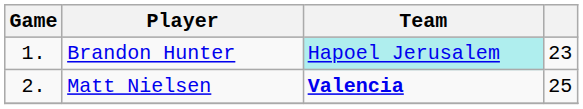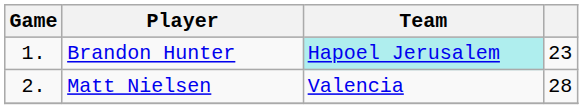Matt Nielsen | Team: bold -> normal
Matt Nielsen | column 4: 25 -> 28
